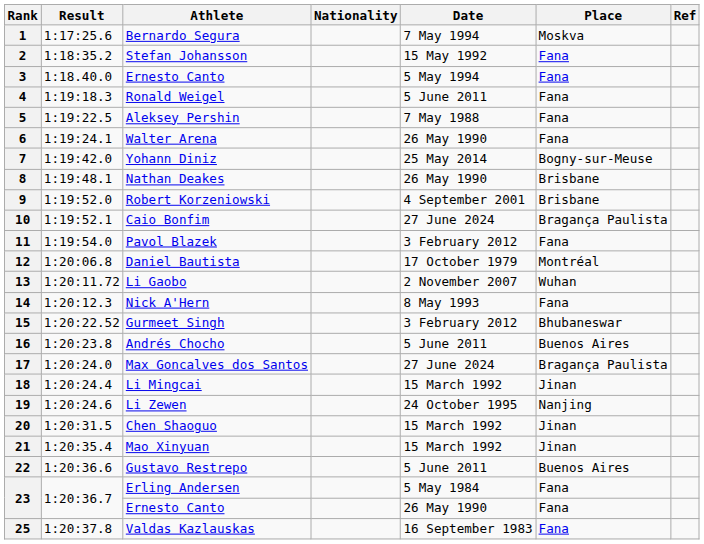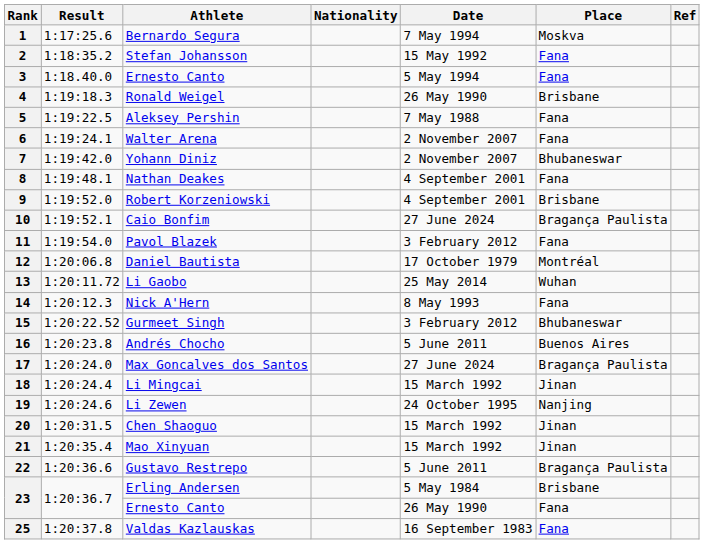4 | Date: 5 June 2011 -> 26 May 1990
4 | Place: Fana -> Brisbane
6 | Date: 26 May 1990 -> 2 November 2007
7 | Date: 25 May 2014 -> 2 November 2007
7 | Place: Bogny-sur-Meuse -> Bhubaneswar
8 | Date: 26 May 1990 -> 4 September 2001
8 | Place: Brisbane -> Fana
13 | Date: 2 November 2007 -> 25 May 2014
22 | Place: Buenos Aires -> Bragança Paulista
23 / Erling Andersen | Place: Fana -> Brisbane
